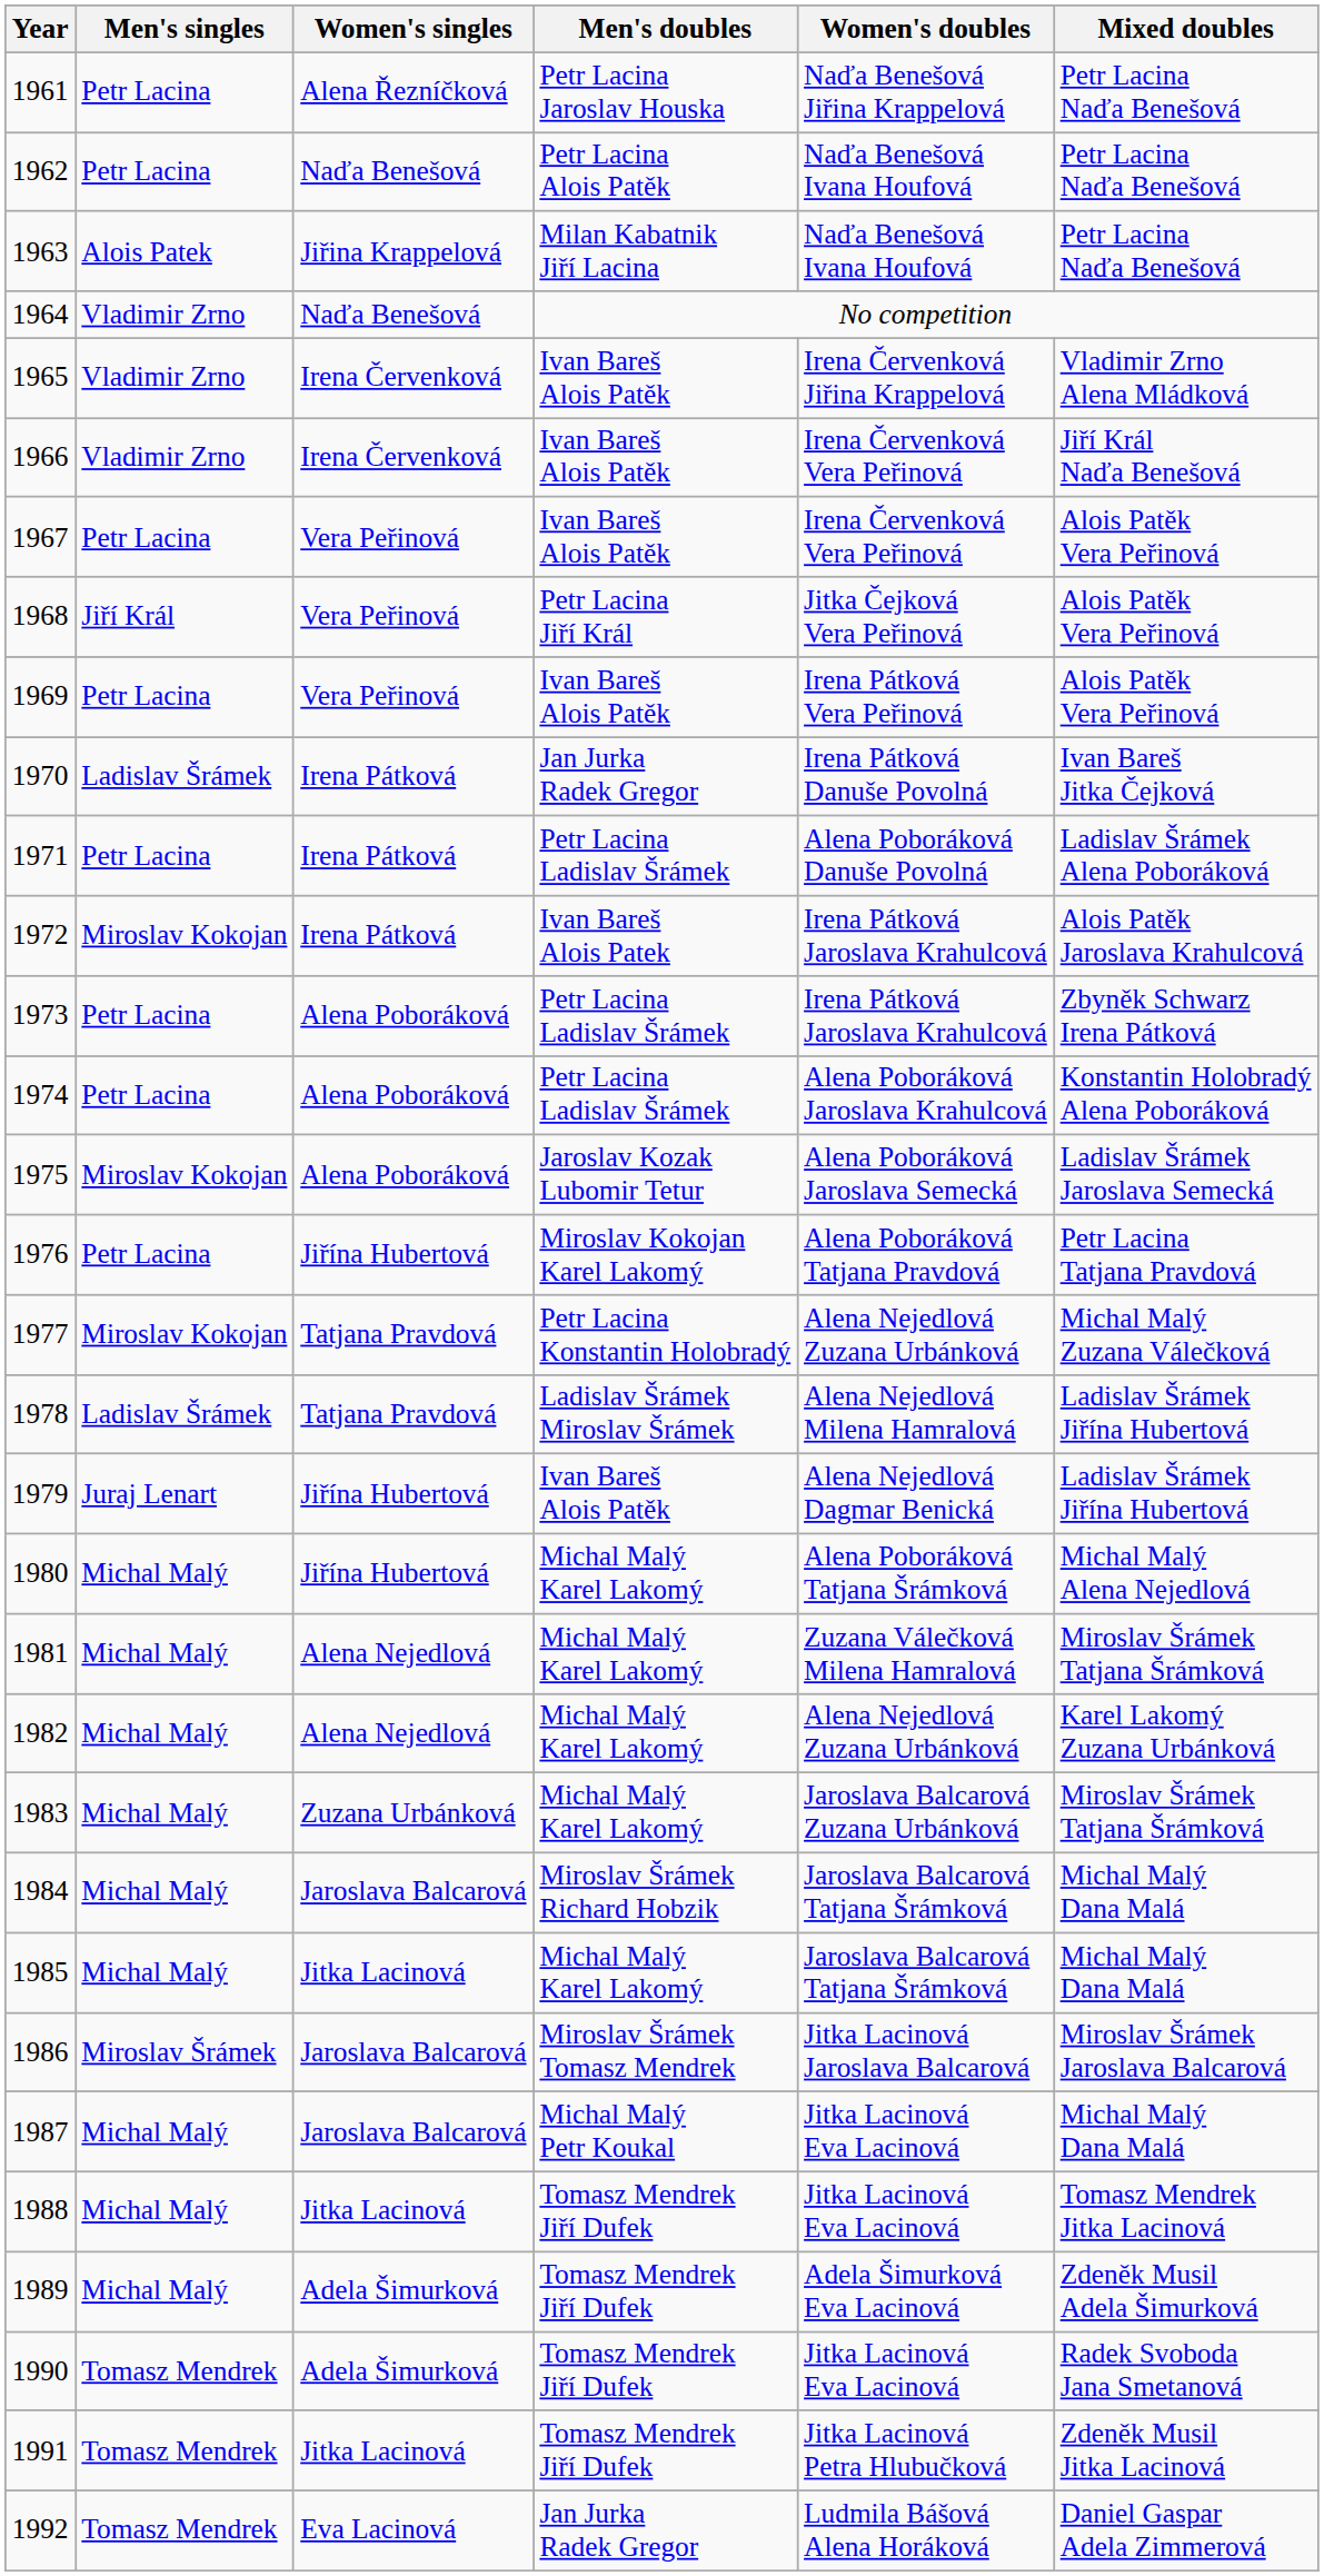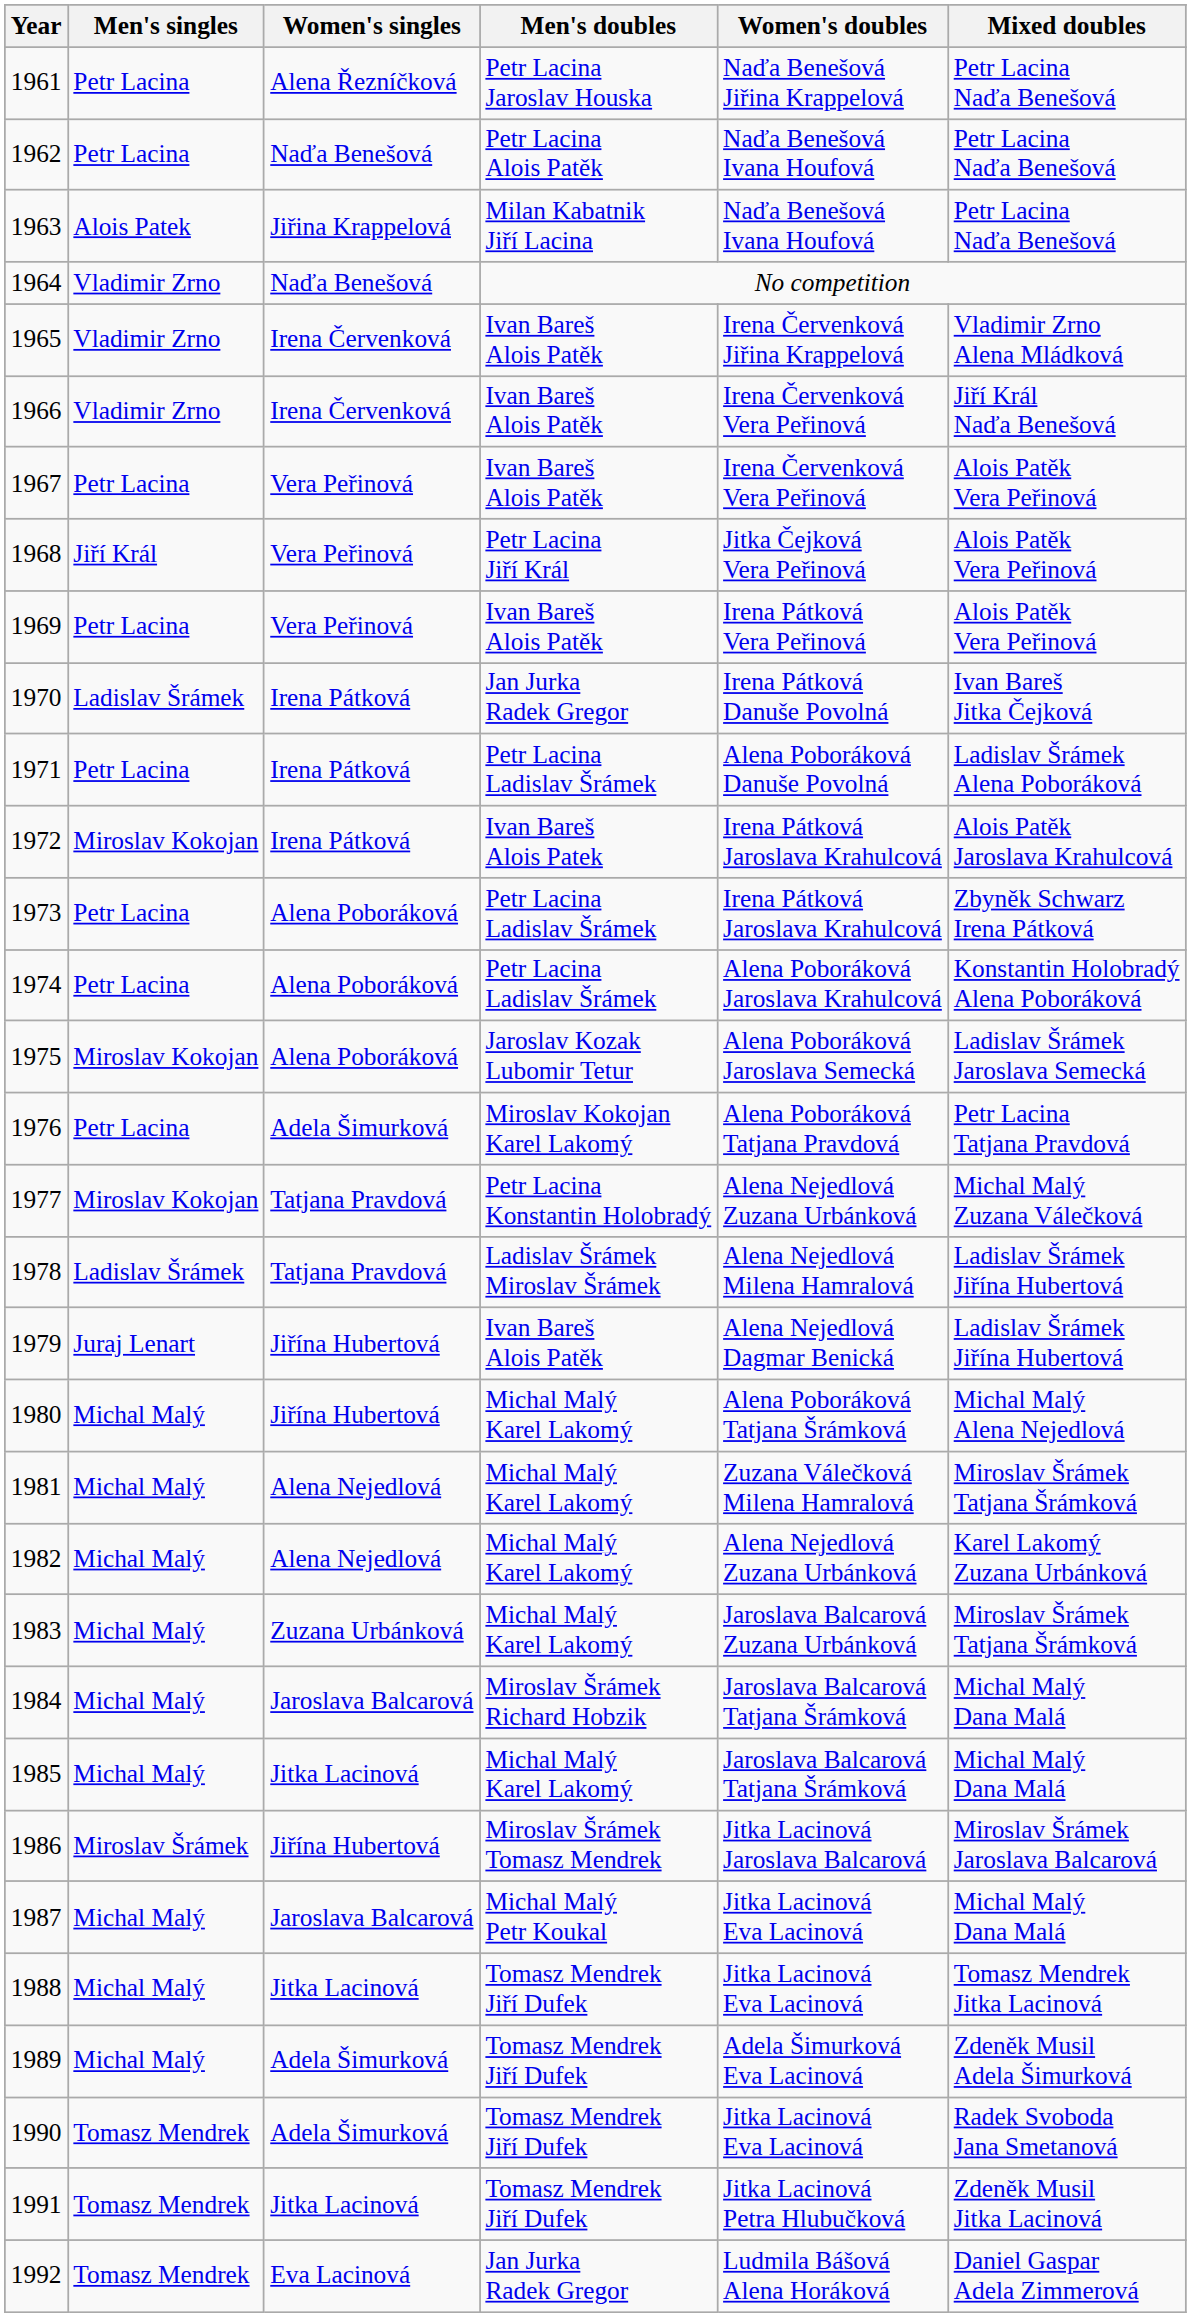1976 | Women's singles: Jiřína Hubertová -> Adela Šimurková
1986 | Women's singles: Jaroslava Balcarová -> Jiřína Hubertová
